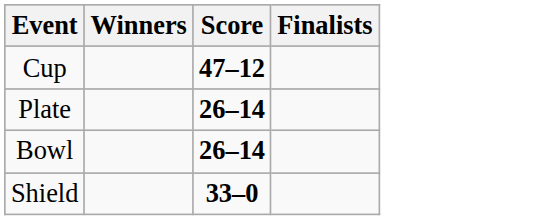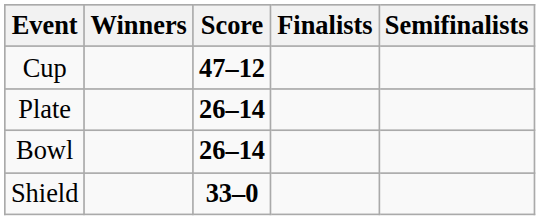+ column: Semifinalists
